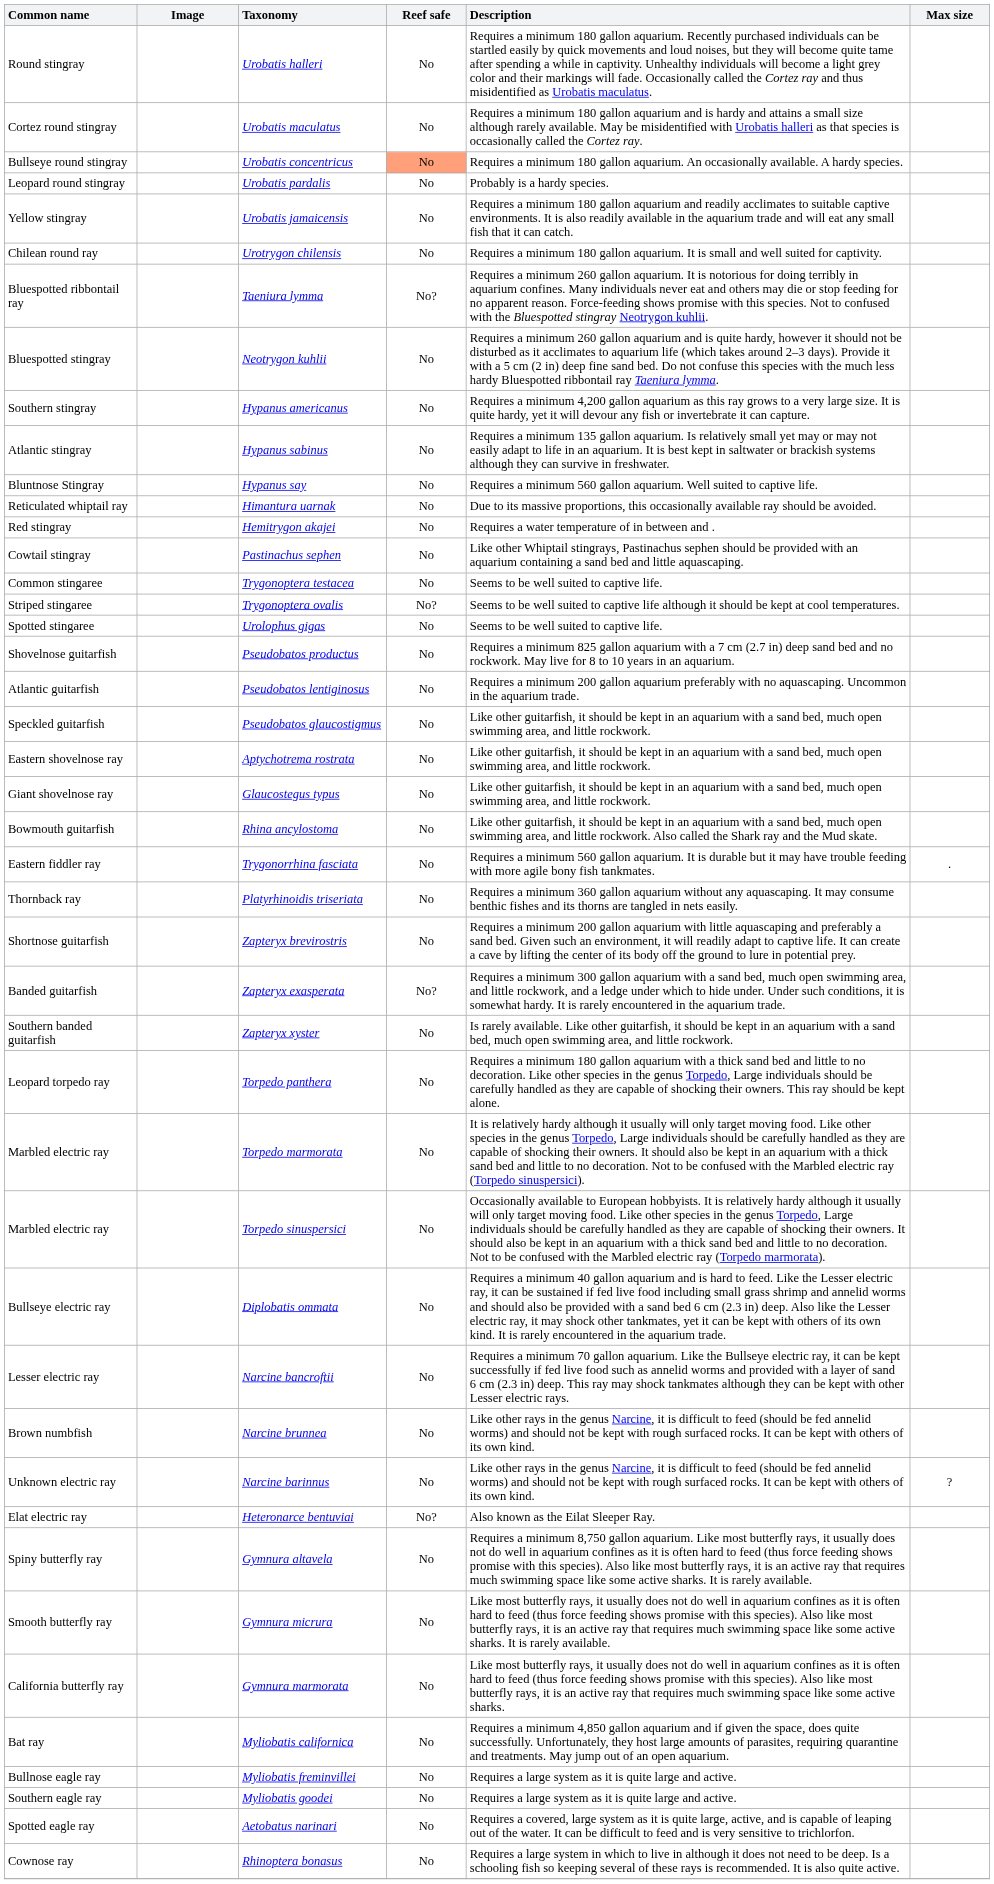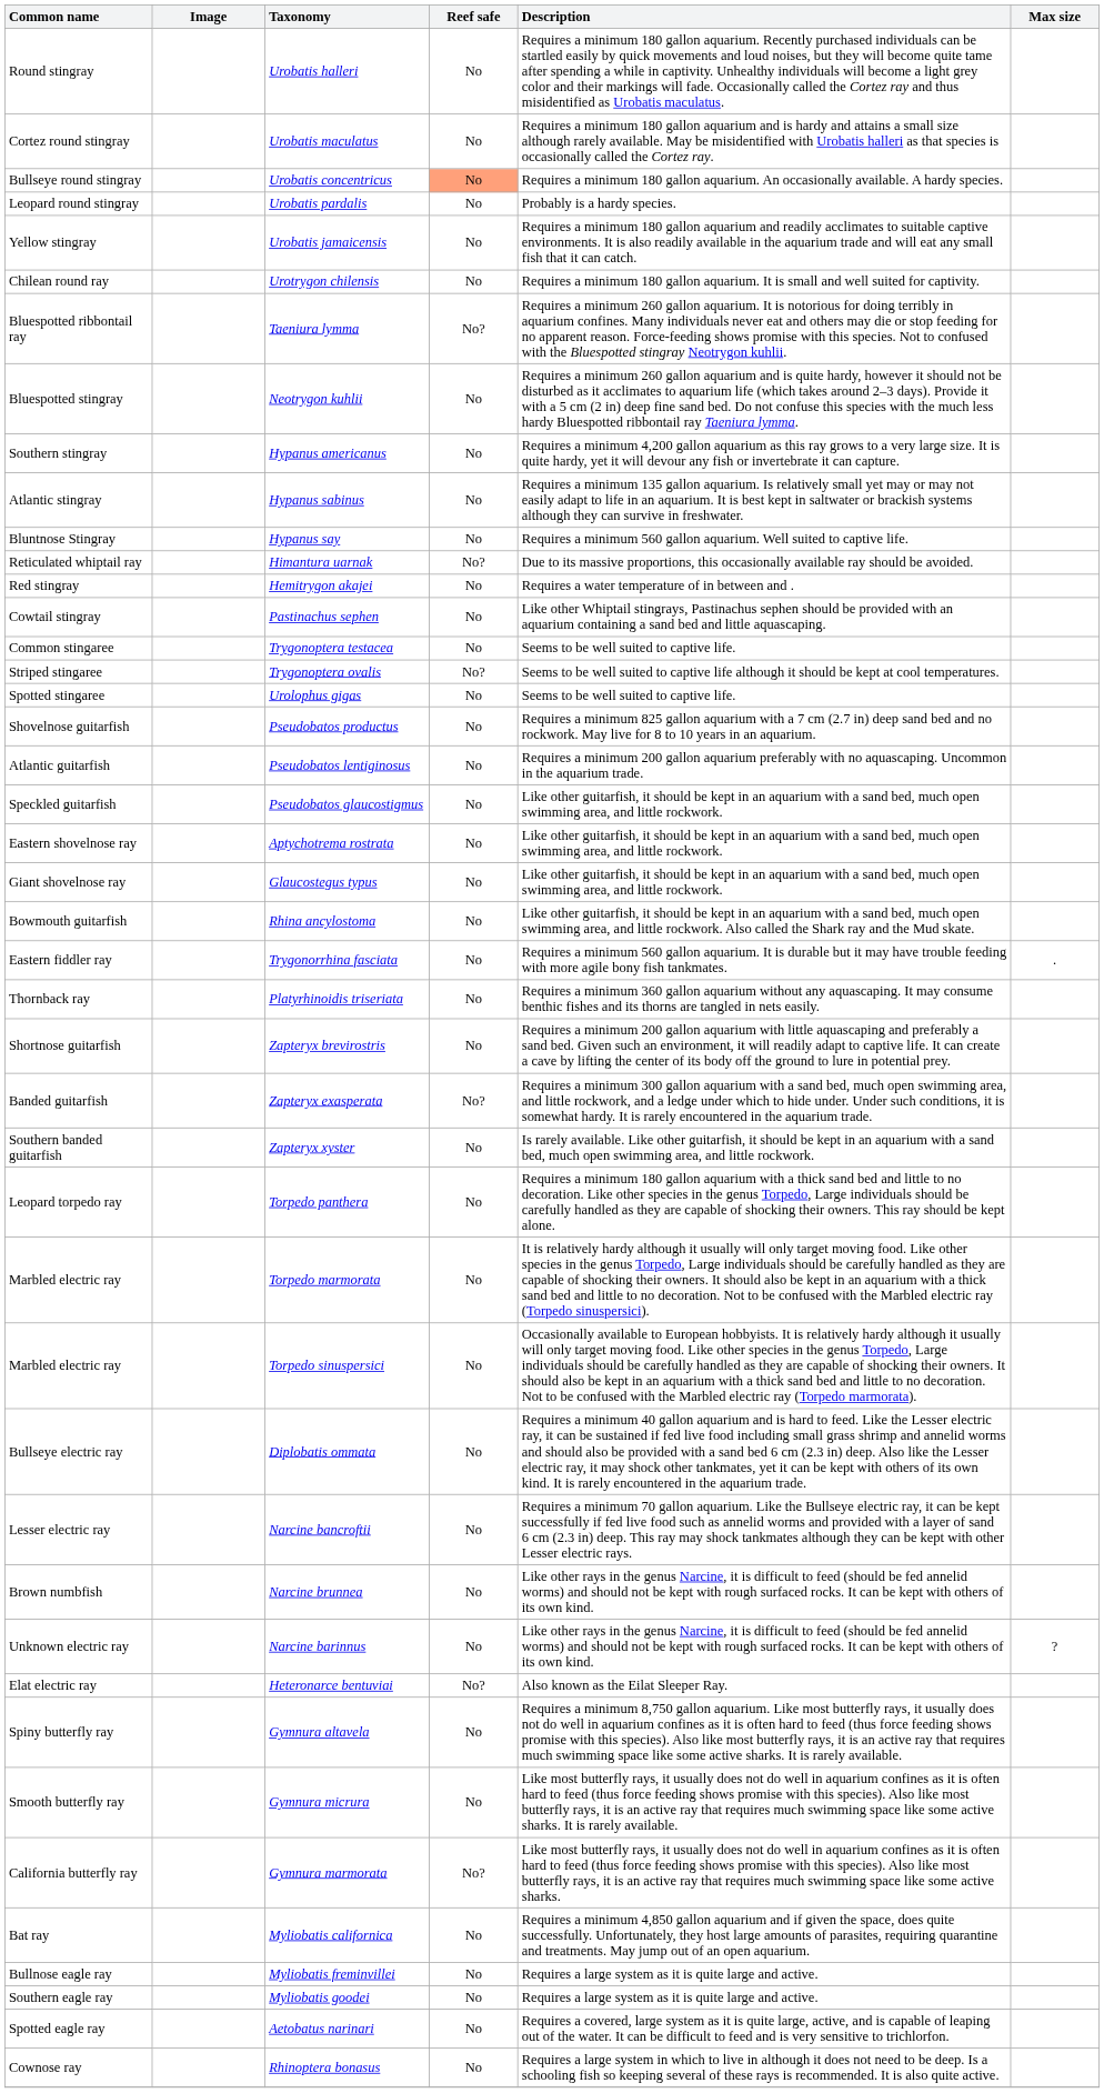Himantura uarnak | Reef safe: No -> No?
Gymnura marmorata | Reef safe: No -> No?
